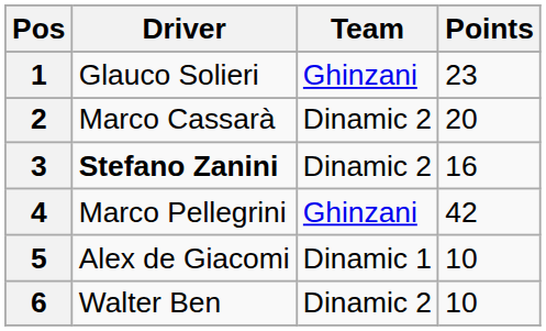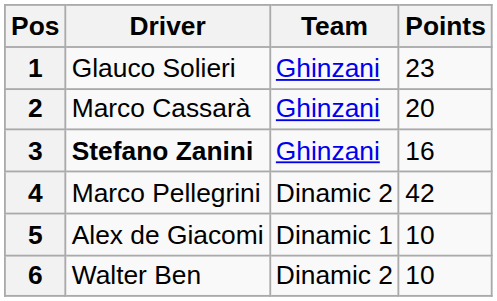2 | Team: Dinamic 2 -> Ghinzani
3 | Team: Dinamic 2 -> Ghinzani
4 | Team: Ghinzani -> Dinamic 2
